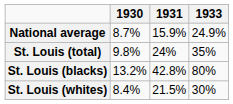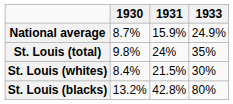rows swapped: St. Louis (whites) <-> St. Louis (blacks)
